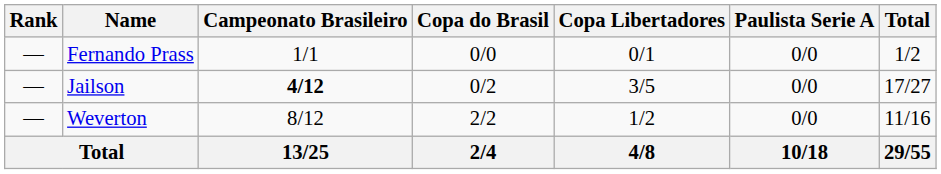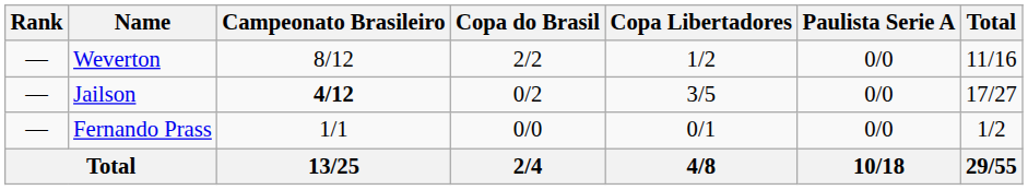rows swapped: Weverton <-> Fernando Prass
